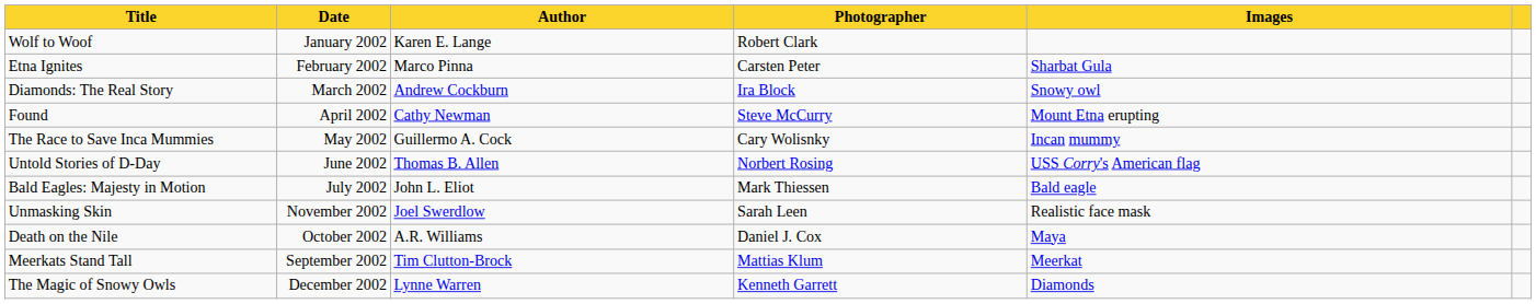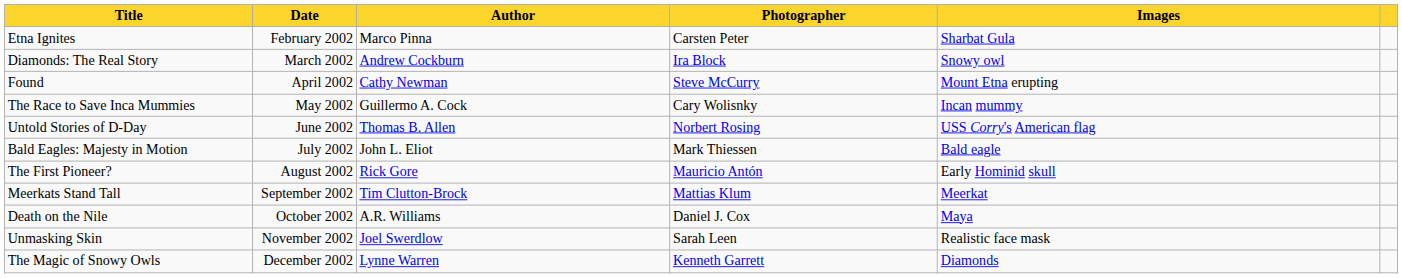- row: Wolf to Woof | January 2002 | Karen E. Lange | Robert Clark
+ row: The First Pioneer? | August 2002 | Rick Gore | Mauricio Antón | Early Hominid skull
rows swapped: Meerkats Stand Tall <-> Unmasking Skin
